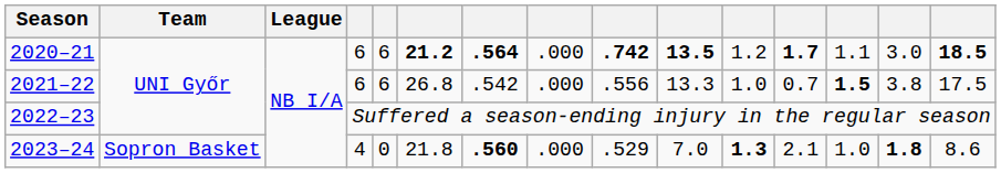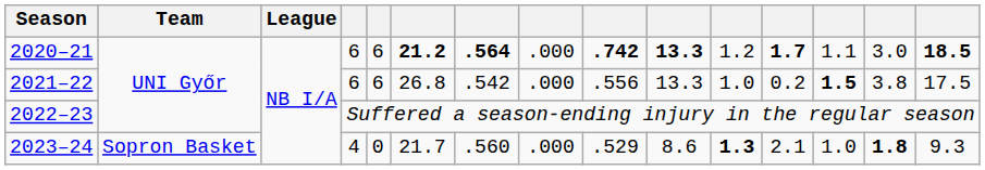2020–21 | column 10: 13.5 -> 13.3
2021–22 | column 12: 0.7 -> 0.2
2023–24 | column 6: 21.8 -> 21.7
2023–24 | column 7: bold -> normal
2023–24 | column 10: 7.0 -> 8.6
2023–24 | column 15: 8.6 -> 9.3
